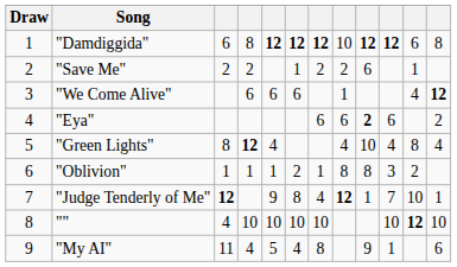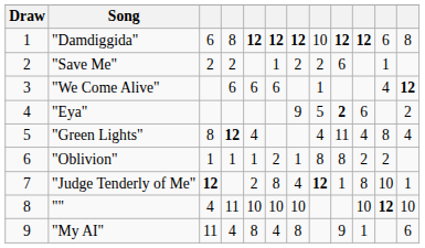"Eya" | column 7: 6 -> 9
"Eya" | column 8: 6 -> 5
"Green Lights" | column 9: 10 -> 11
"Oblivion" | column 10: 3 -> 2
"Judge Tenderly of Me" | column 5: 9 -> 2
"Judge Tenderly of Me" | column 10: 7 -> 8
"" | column 4: 10 -> 11
"My AI" | column 5: 5 -> 8
